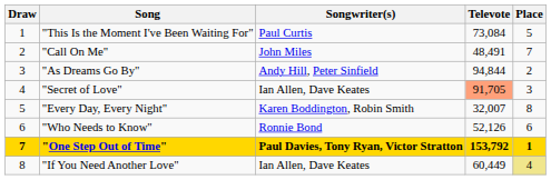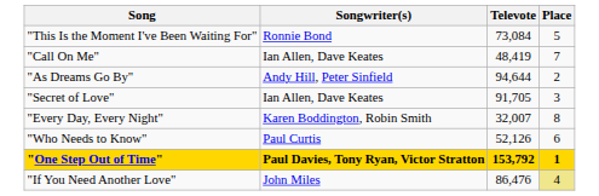- column: Draw | 1 | 2 | 3 | 4 | 5 | 6 | 7 | 8
"This Is the Moment I've Been Waiting For" | Songwriter(s): Paul Curtis -> Ronnie Bond
"Call On Me" | Songwriter(s): John Miles -> Ian Allen, Dave Keates
"Call On Me" | Televote: 48,491 -> 48,419
"As Dreams Go By" | Televote: 94,844 -> 94,644
"Secret of Love" | Televote: lightsalmon background -> no background
"Who Needs to Know" | Songwriter(s): Ronnie Bond -> Paul Curtis
"If You Need Another Love" | Songwriter(s): Ian Allen, Dave Keates -> John Miles
"If You Need Another Love" | Televote: 60,449 -> 86,476
